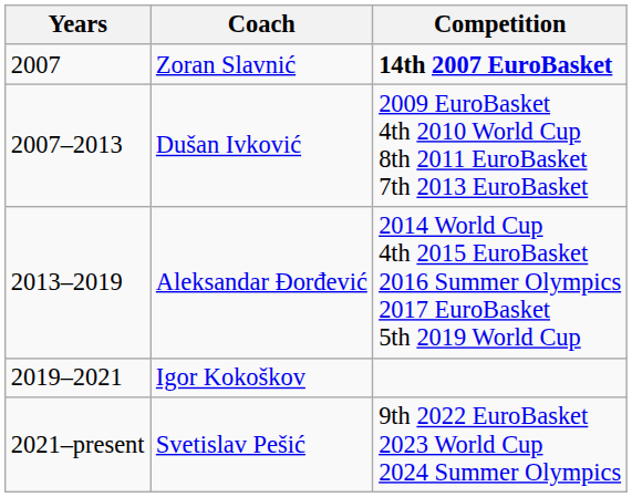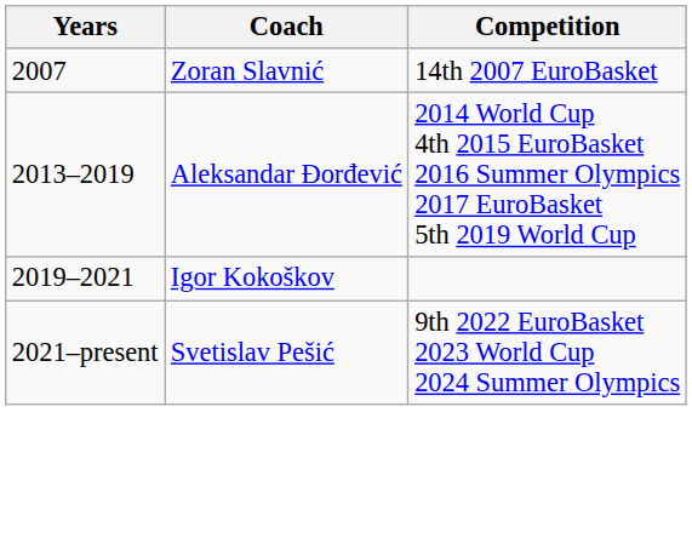Zoran Slavnić | Competition: bold -> normal
- row: 2007–2013 | Dušan Ivković | 2009 EuroBasket 4th 2010 World Cup 8th 2011 EuroBasket 7th 2013 EuroBasket
